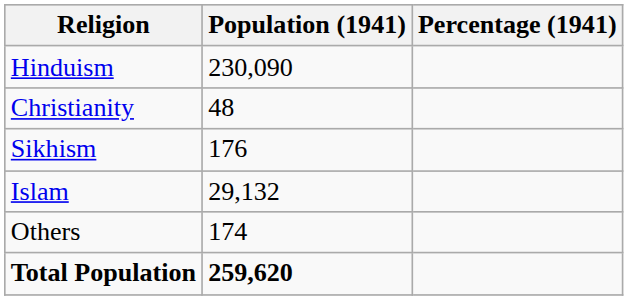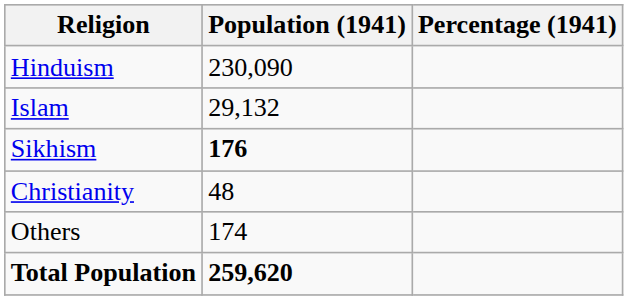rows swapped: Islam <-> Christianity
Sikhism | Population (1941): normal -> bold
